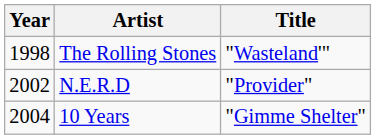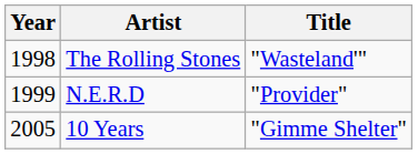N.E.R.D | Year: 2002 -> 1999
10 Years | Year: 2004 -> 2005
